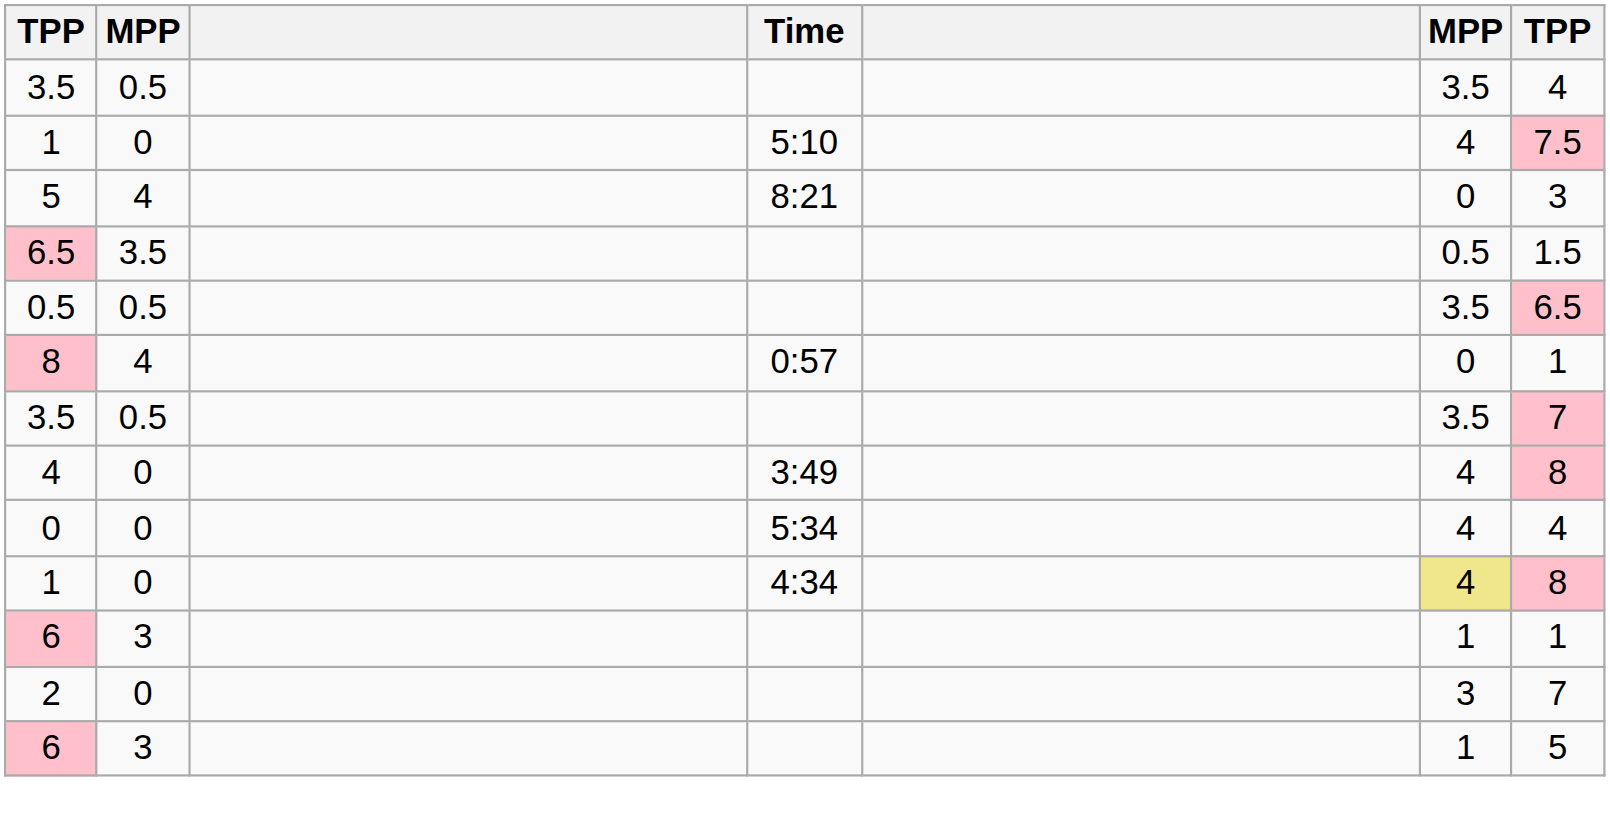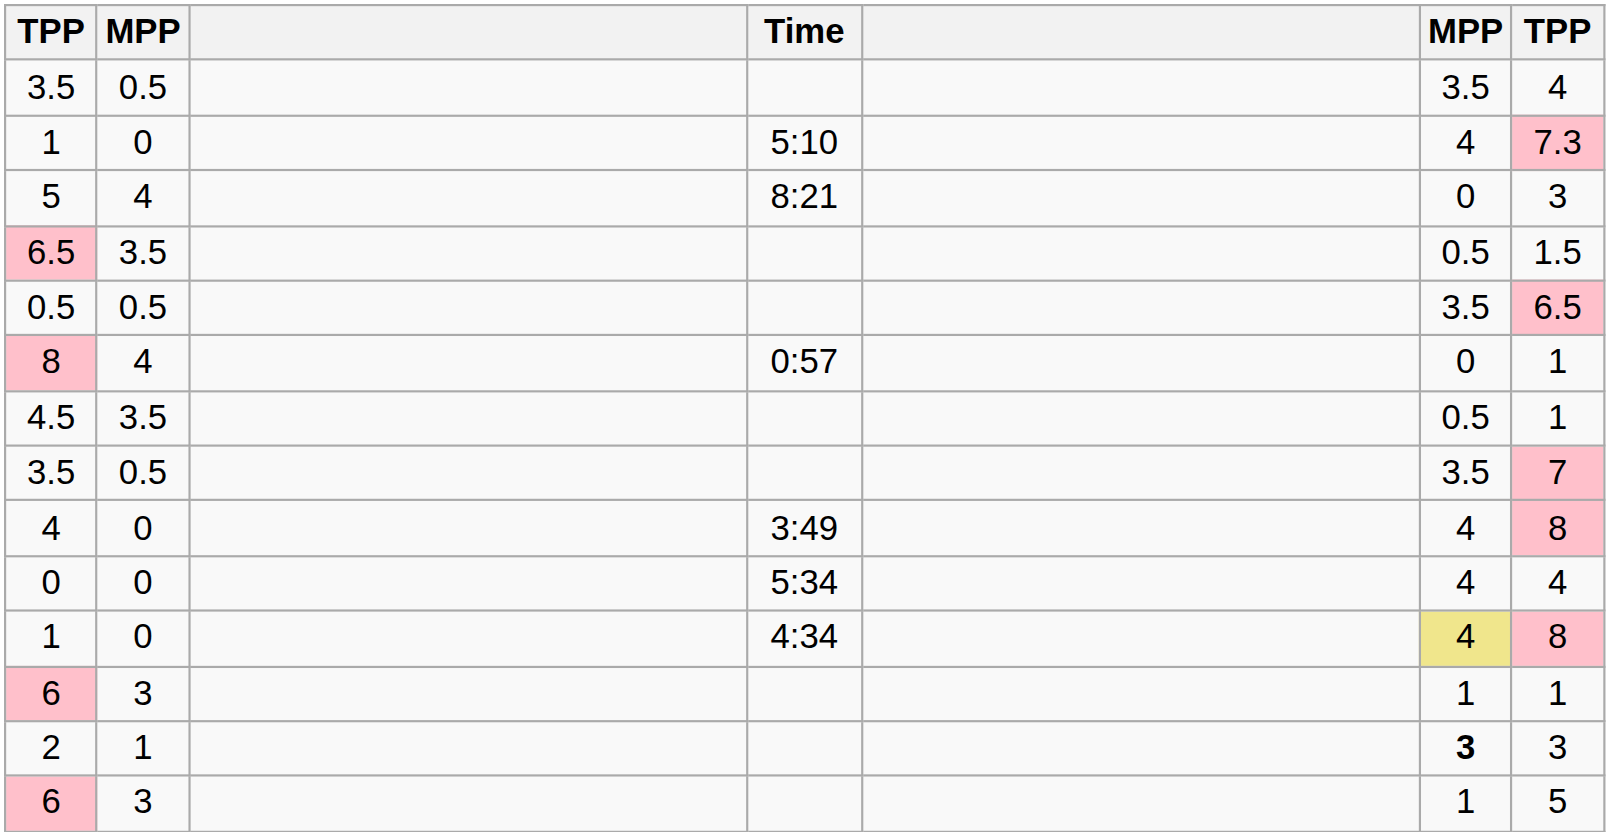1 / 5:10 | column 7: 7.5 -> 7.3
+ row: 4.5 | 3.5 | 0.5 | 1
2 | column 2: 0 -> 1
2 | column 6: normal -> bold
2 | column 7: 7 -> 3
